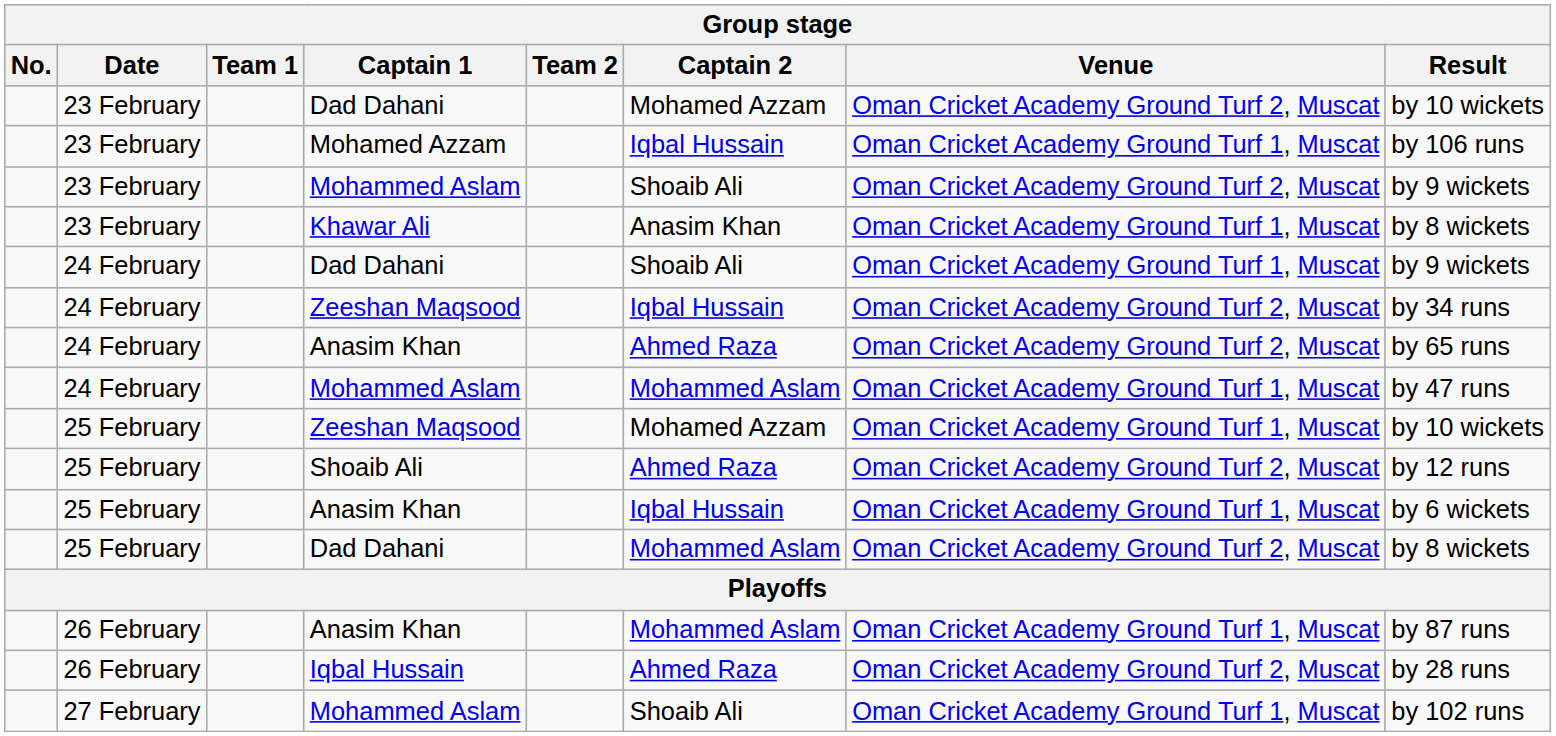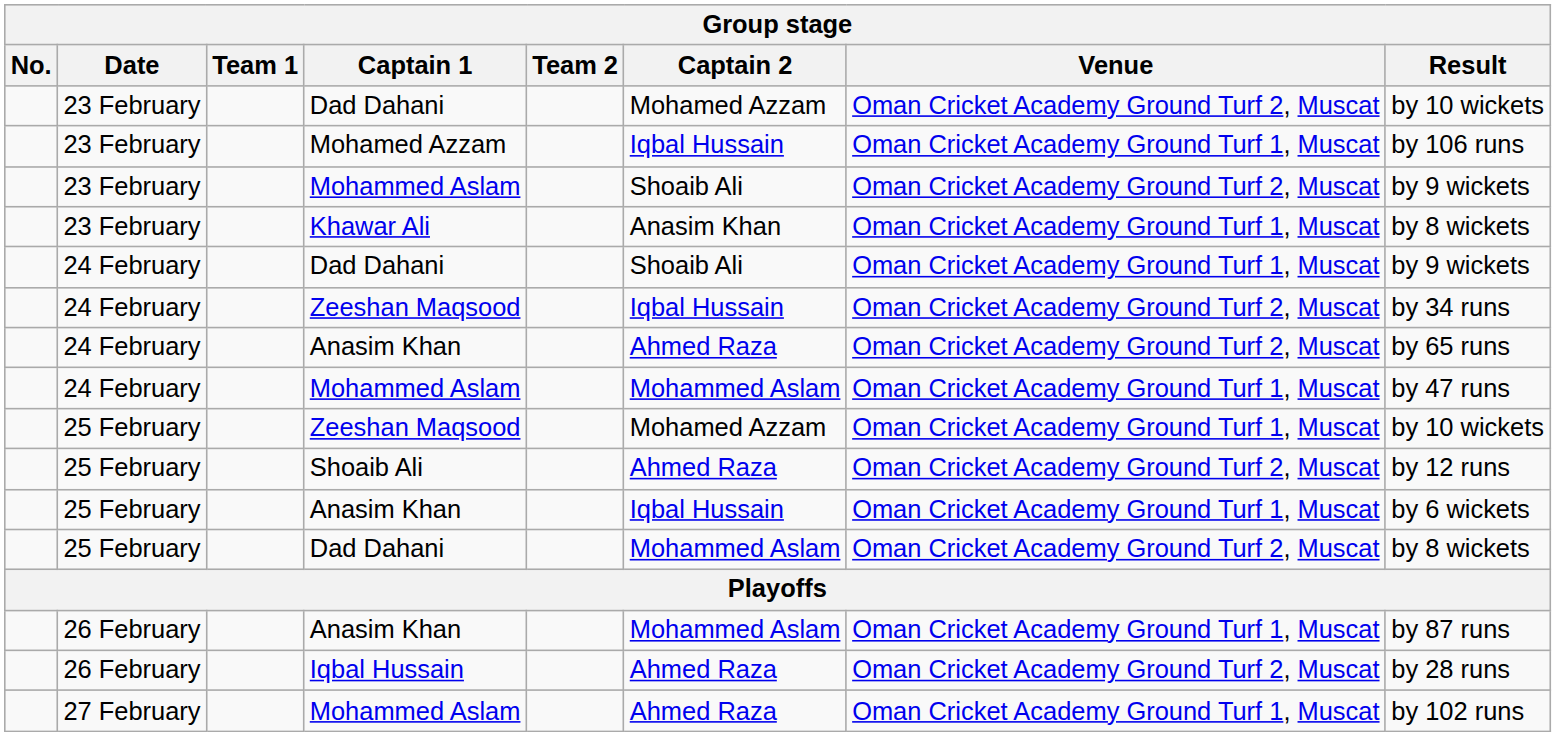27 February / Mohammed Aslam | Captain 2: Shoaib Ali -> Ahmed Raza
